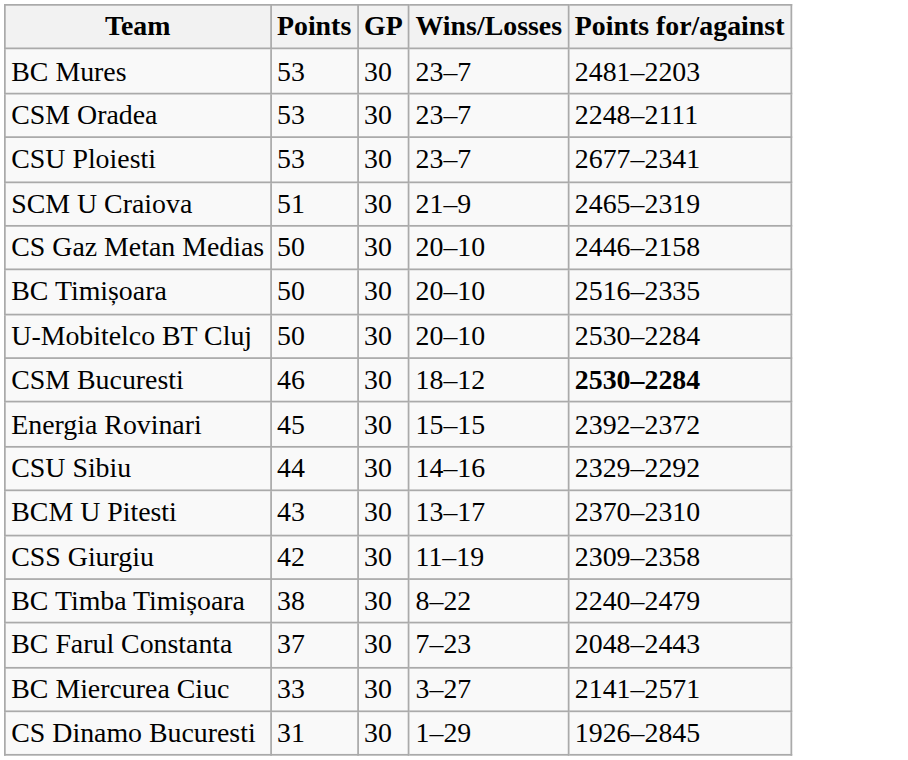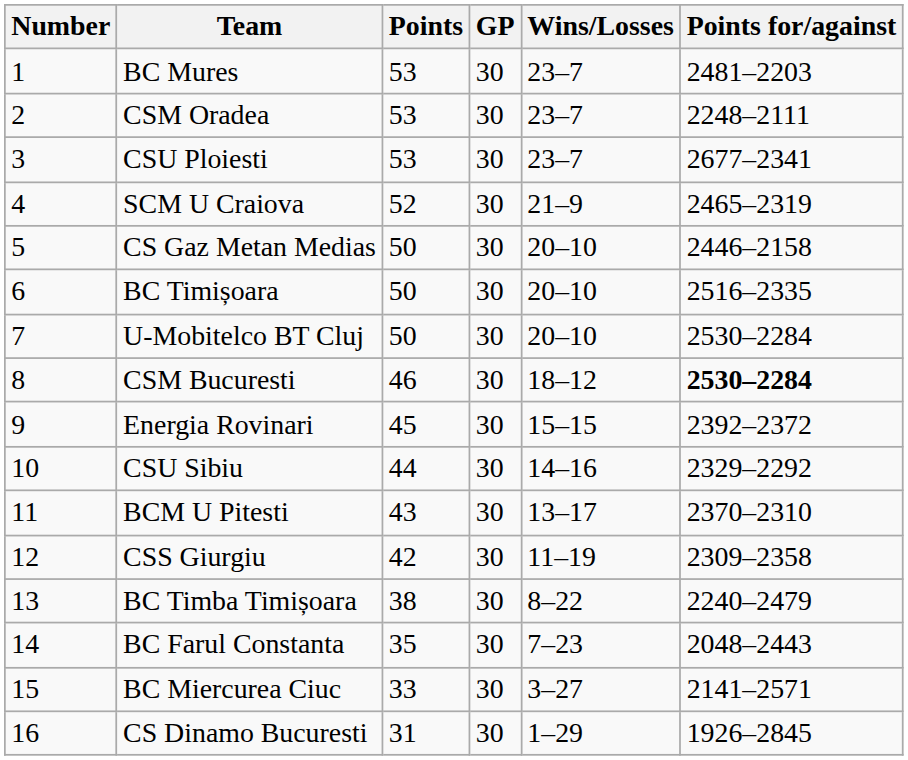+ column: Number | 1 | 2 | 3 | 4 | 5 | 6 | 7 | 8 | 9 | 10 | 11 | 12 | 13 | 14 | 15 | 16
SCM U Craiova | Points: 51 -> 52
BC Farul Constanta | Points: 37 -> 35
